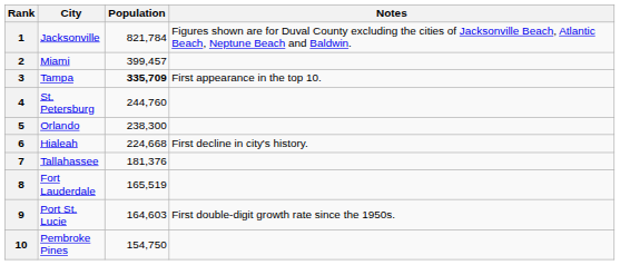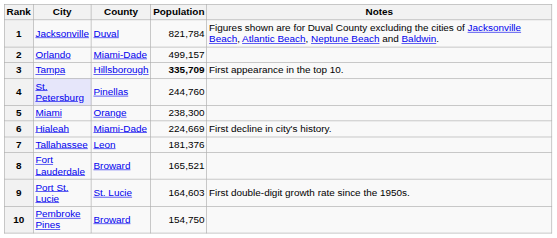+ column: County | Duval | Miami-Dade | Hillsborough | Pinellas | Orange | Miami-Dade | Leon | Broward | St. Lucie | Broward
2 | City: Miami -> Orlando
2 | Population: 399,457 -> 499,157
4 | City: no background -> lavender background
5 | City: Orlando -> Miami
6 | Population: 224,668 -> 224,669
8 | Population: 165,519 -> 165,521
